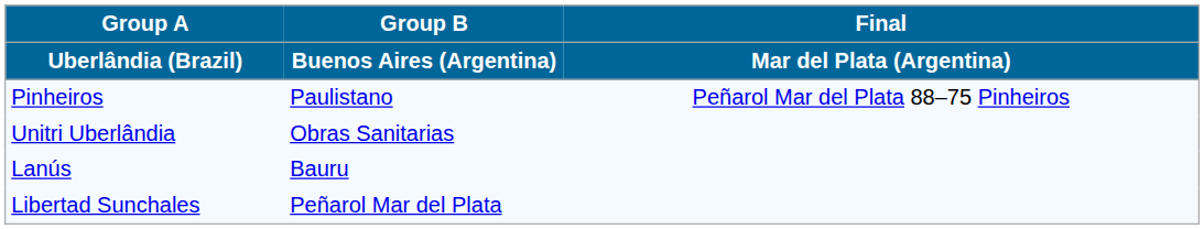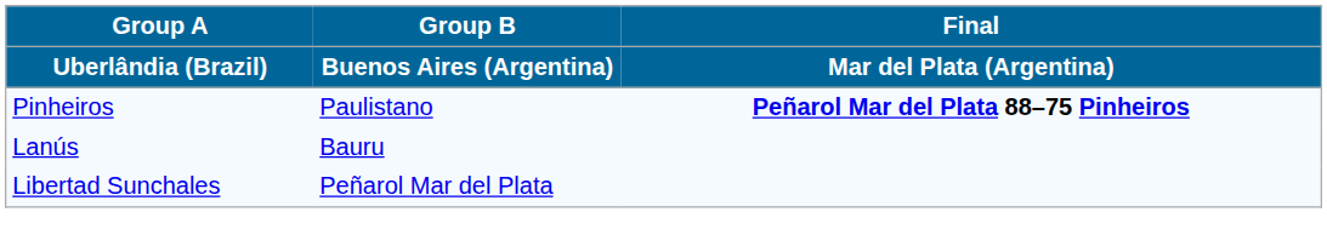Pinheiros | Final / Mar del Plata (Argentina): normal -> bold
- row: Unitri Uberlândia | Obras Sanitarias
